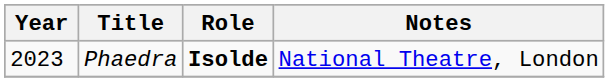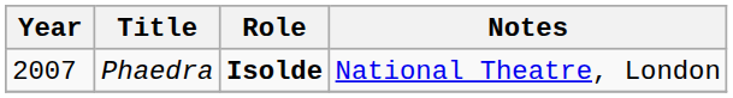Phaedra | Year: 2023 -> 2007
